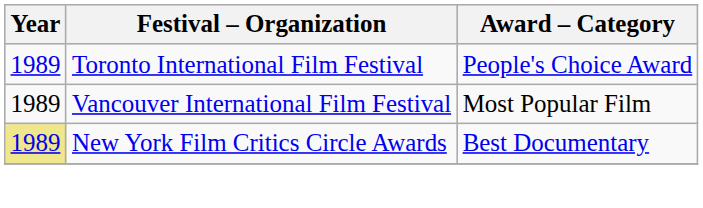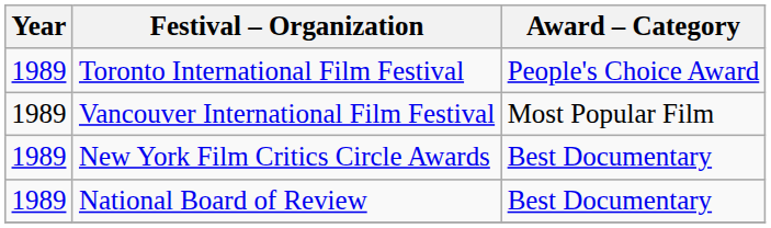New York Film Critics Circle Awards | Year: khaki background -> no background
+ row: 1989 | National Board of Review | Best Documentary
